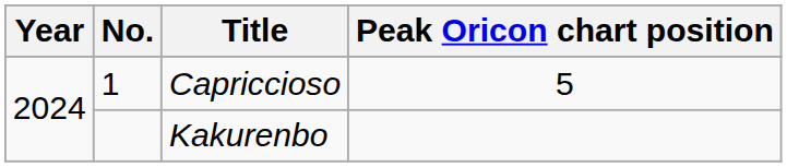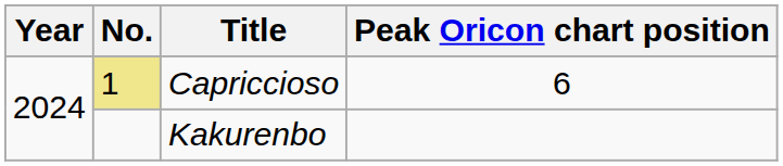Capriccioso | No.: no background -> khaki background
Capriccioso | Peak Oricon chart position: 5 -> 6
